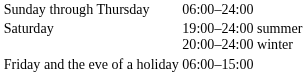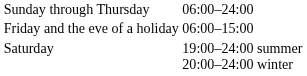rows swapped: Friday and the eve of a holiday <-> Saturday
